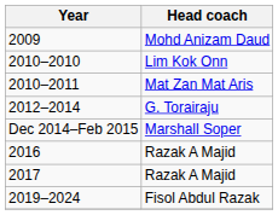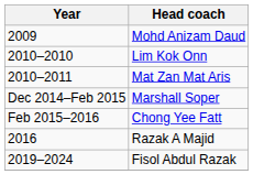- row: 2012–2014 | G. Torairaju
+ row: Feb 2015–2016 | Chong Yee Fatt
- row: 2017 | Razak A Majid
